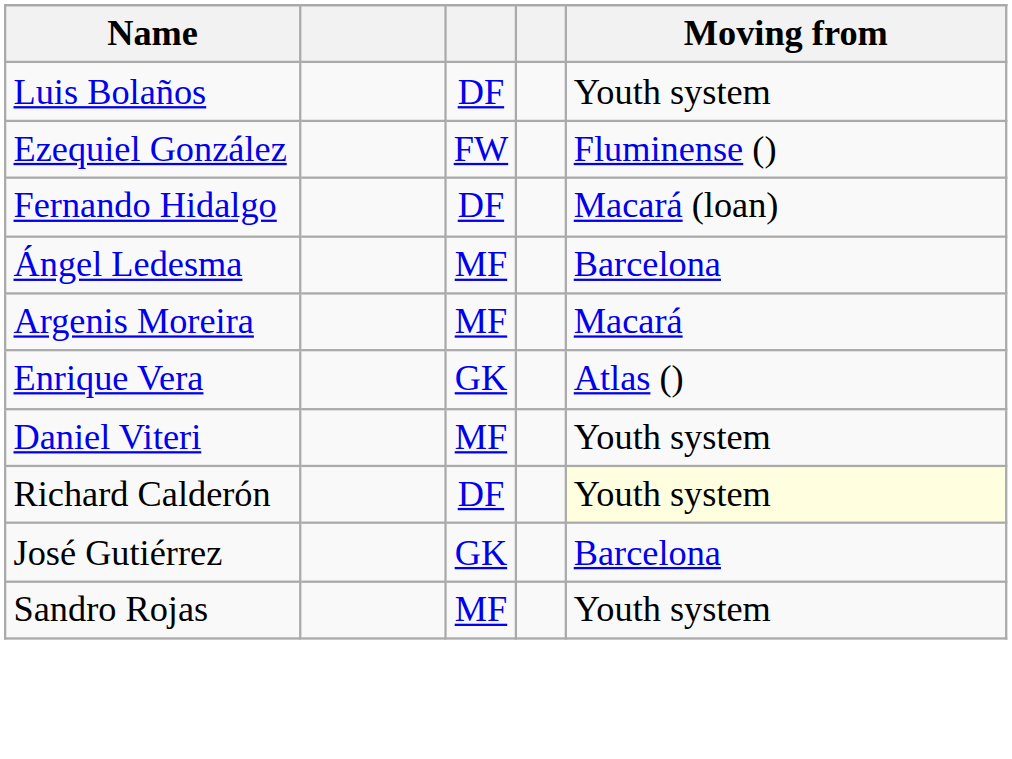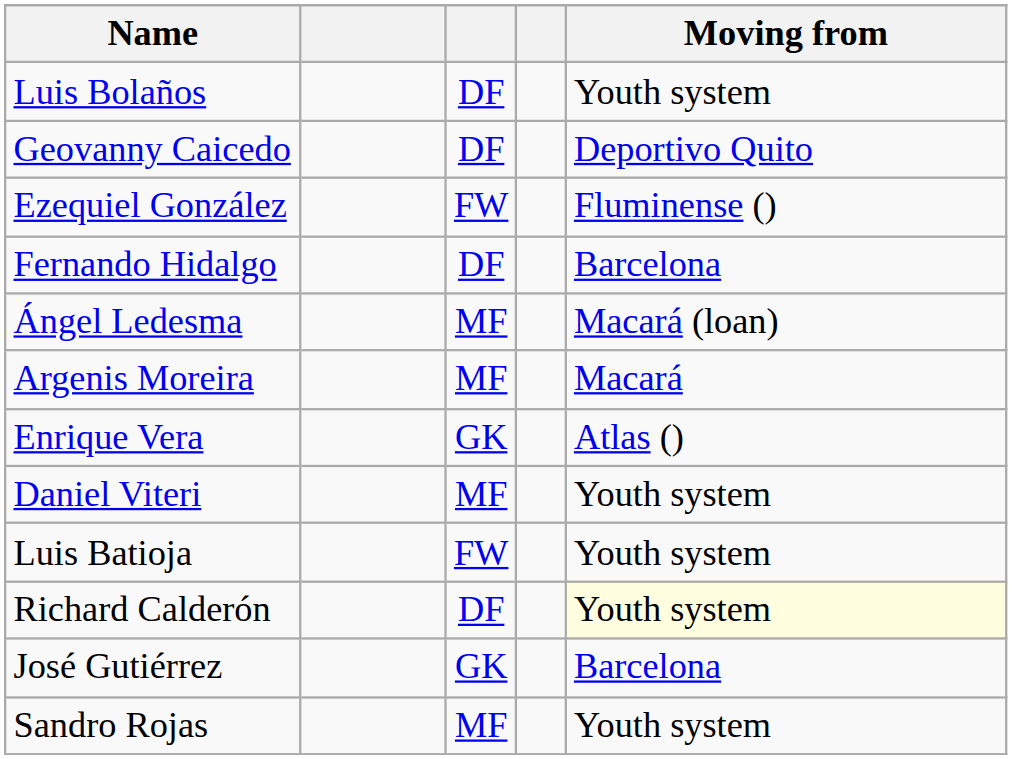+ row: Geovanny Caicedo | DF | Deportivo Quito
Fernando Hidalgo | Moving from: Macará (loan) -> Barcelona
Ángel Ledesma | Moving from: Barcelona -> Macará (loan)
+ row: Luis Batioja | FW | Youth system
